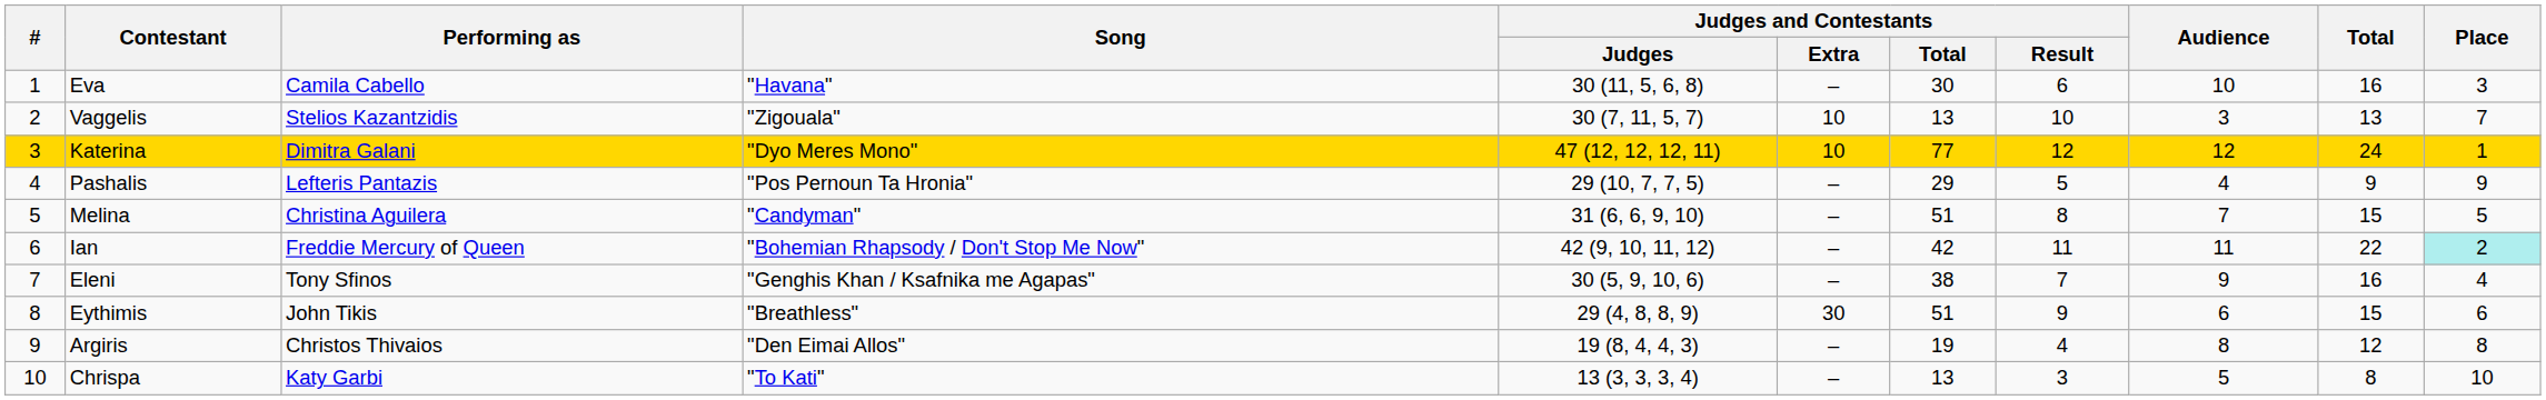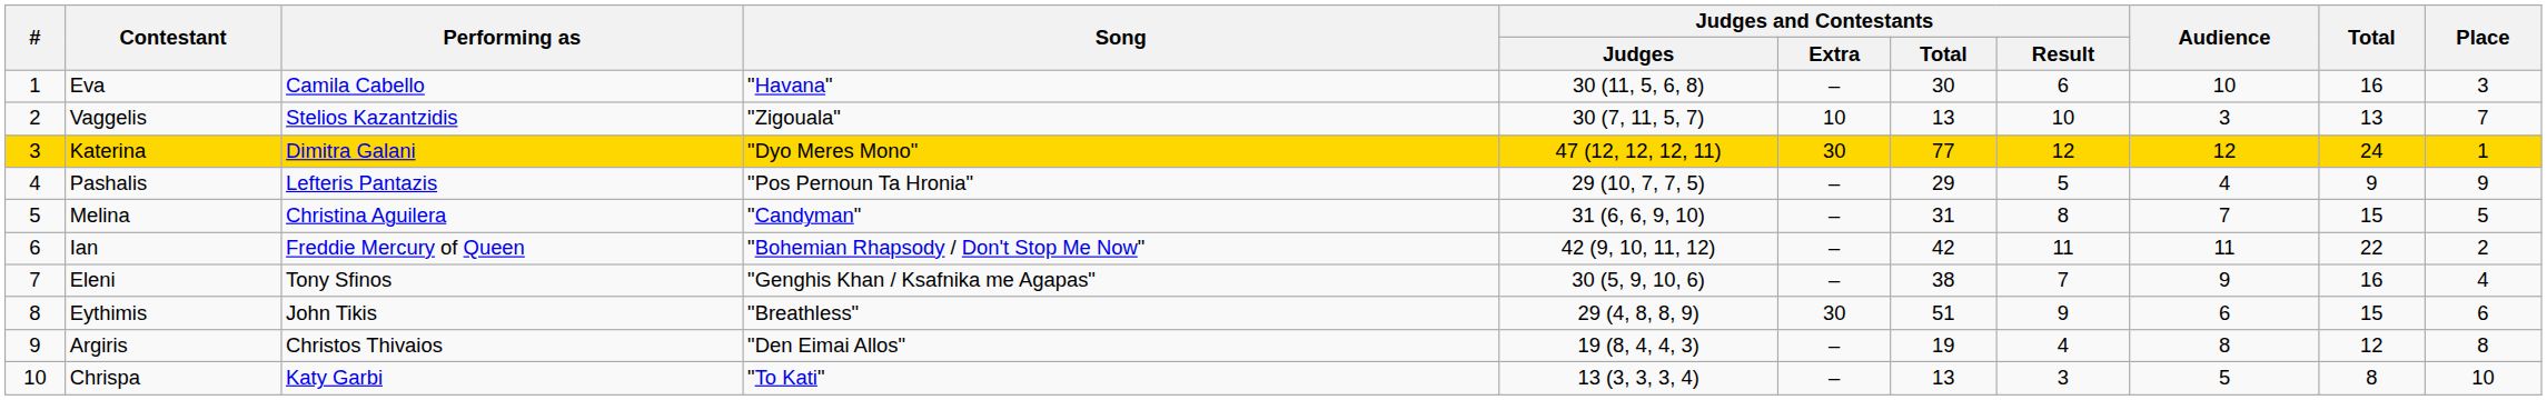Katerina | Judges and Contestants / Extra: 10 -> 30
Melina | Judges and Contestants / Total: 51 -> 31
Ian | Place: paleturquoise background -> no background
